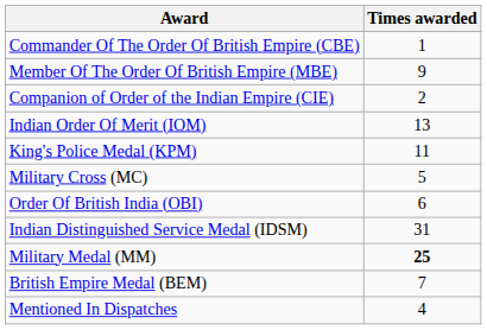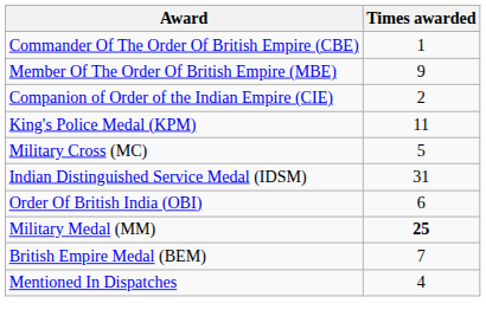- row: Indian Order Of Merit (IOM) | 13
rows swapped: Order Of British India (OBI) <-> Indian Distinguished Service Medal (IDSM)
